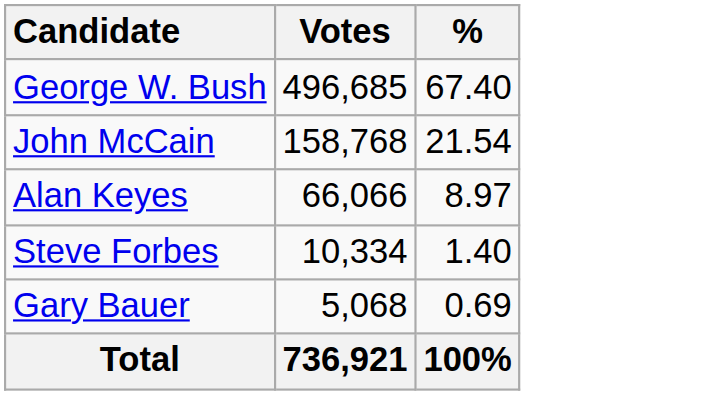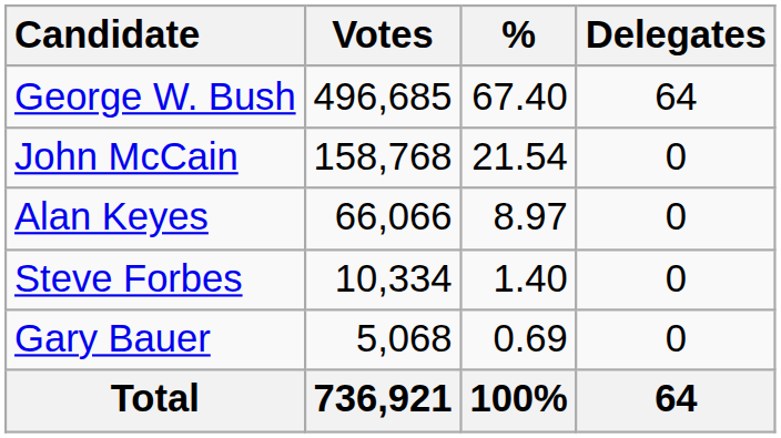+ column: Delegates | 64 | 0 | 0 | 0 | 0 | 64
